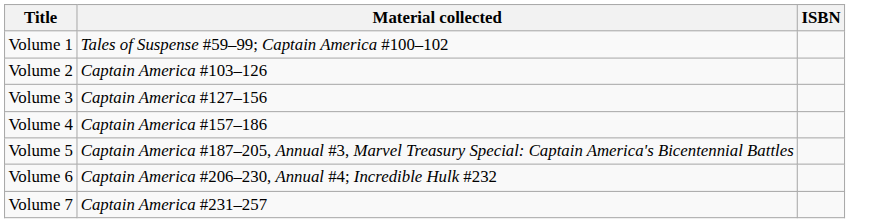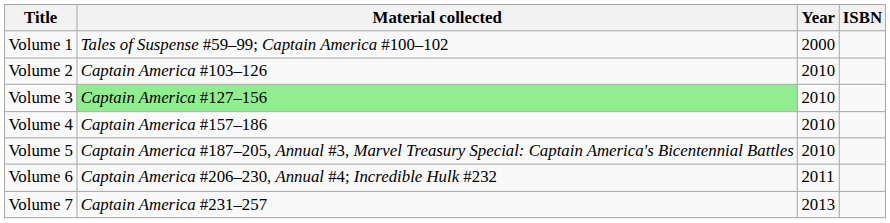+ column: Year | 2000 | 2010 | 2010 | 2010 | 2010 | 2011 | 2013
Volume 3 | Material collected: no background -> lightgreen background
